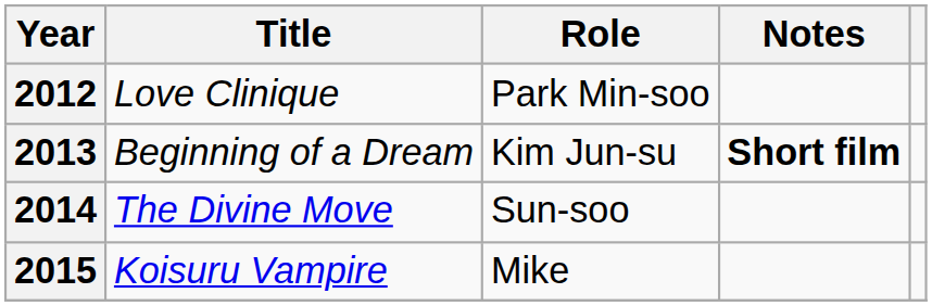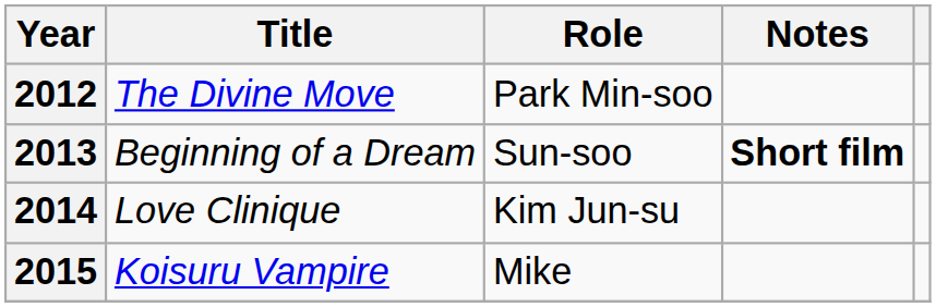2012 | Title: Love Clinique -> The Divine Move
2013 | Role: Kim Jun-su -> Sun-soo
2014 | Title: The Divine Move -> Love Clinique
2014 | Role: Sun-soo -> Kim Jun-su
